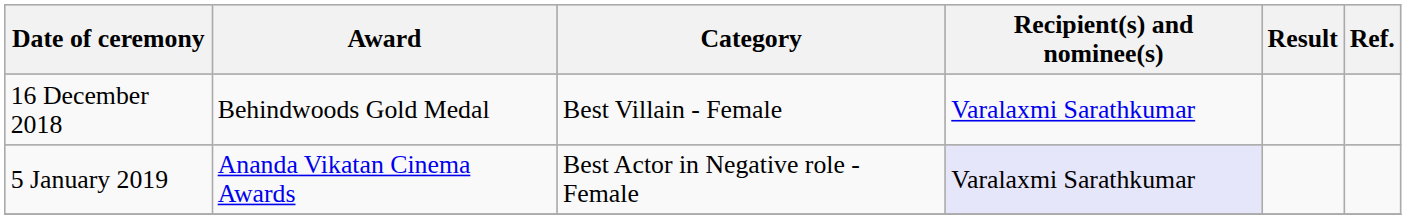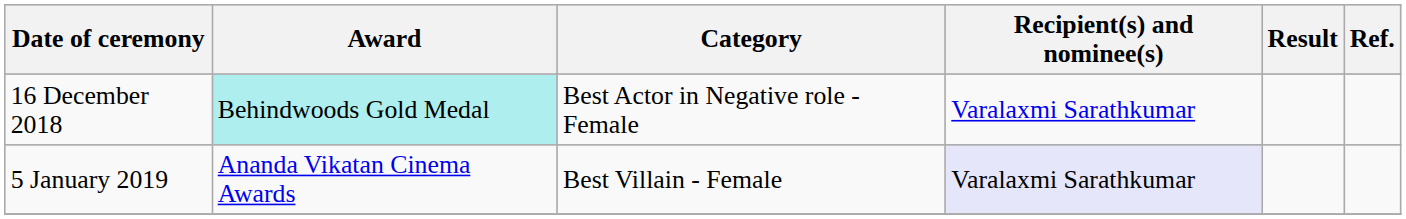16 December 2018 | Award: no background -> paleturquoise background
16 December 2018 | Category: Best Villain - Female -> Best Actor in Negative role - Female
5 January 2019 | Category: Best Actor in Negative role - Female -> Best Villain - Female
